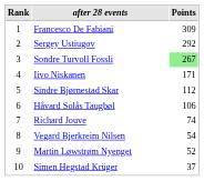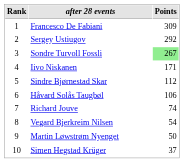Martin Løwstrøm Nyenget | Points: 52 -> 50
